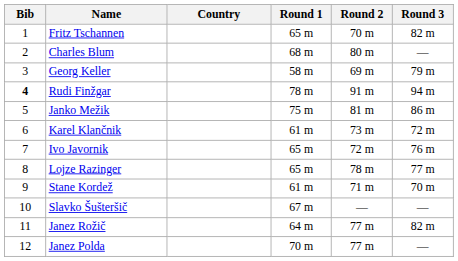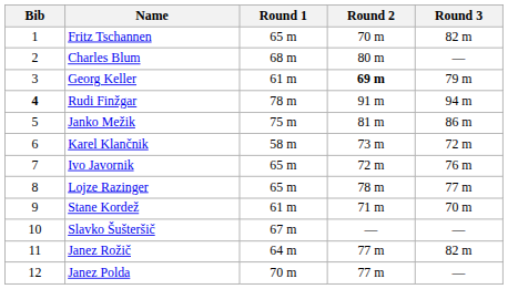- column: Country
Georg Keller | Round 1: 58 m -> 61 m
Georg Keller | Round 2: normal -> bold
Karel Klančnik | Round 1: 61 m -> 58 m
